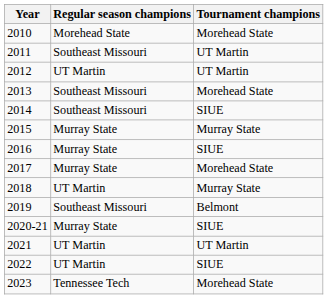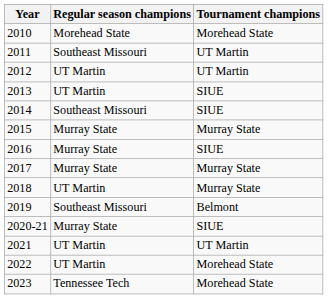2013 | Regular season champions: Southeast Missouri -> UT Martin
2013 | Tournament champions: Morehead State -> SIUE
2017 | Tournament champions: Morehead State -> Murray State
2022 | Tournament champions: SIUE -> Morehead State
